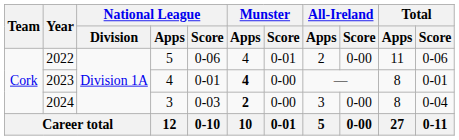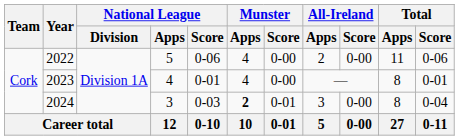2022 | Munster / Score: 0-01 -> 0-00
2023 | Munster / Apps: bold -> normal
2024 | Munster / Score: 0-00 -> 0-01
